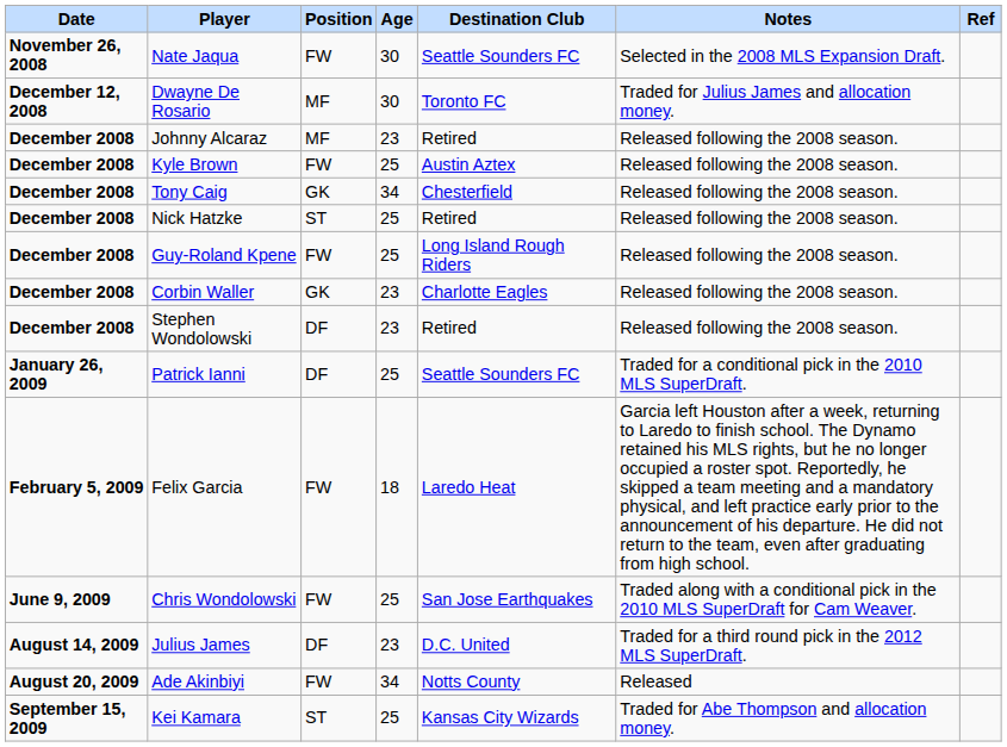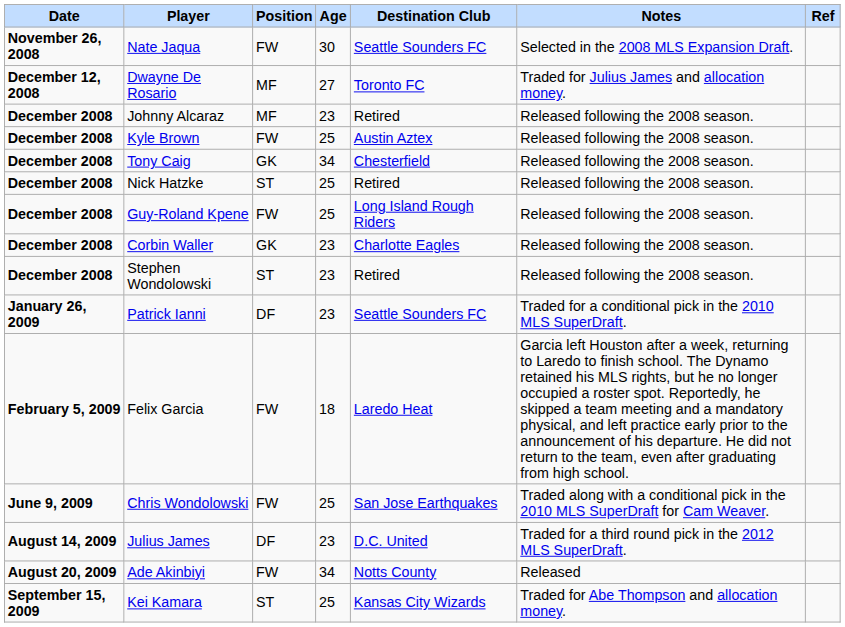Dwayne De Rosario | Age: 30 -> 27
Stephen Wondolowski | Position: DF -> ST
Patrick Ianni | Age: 25 -> 23
